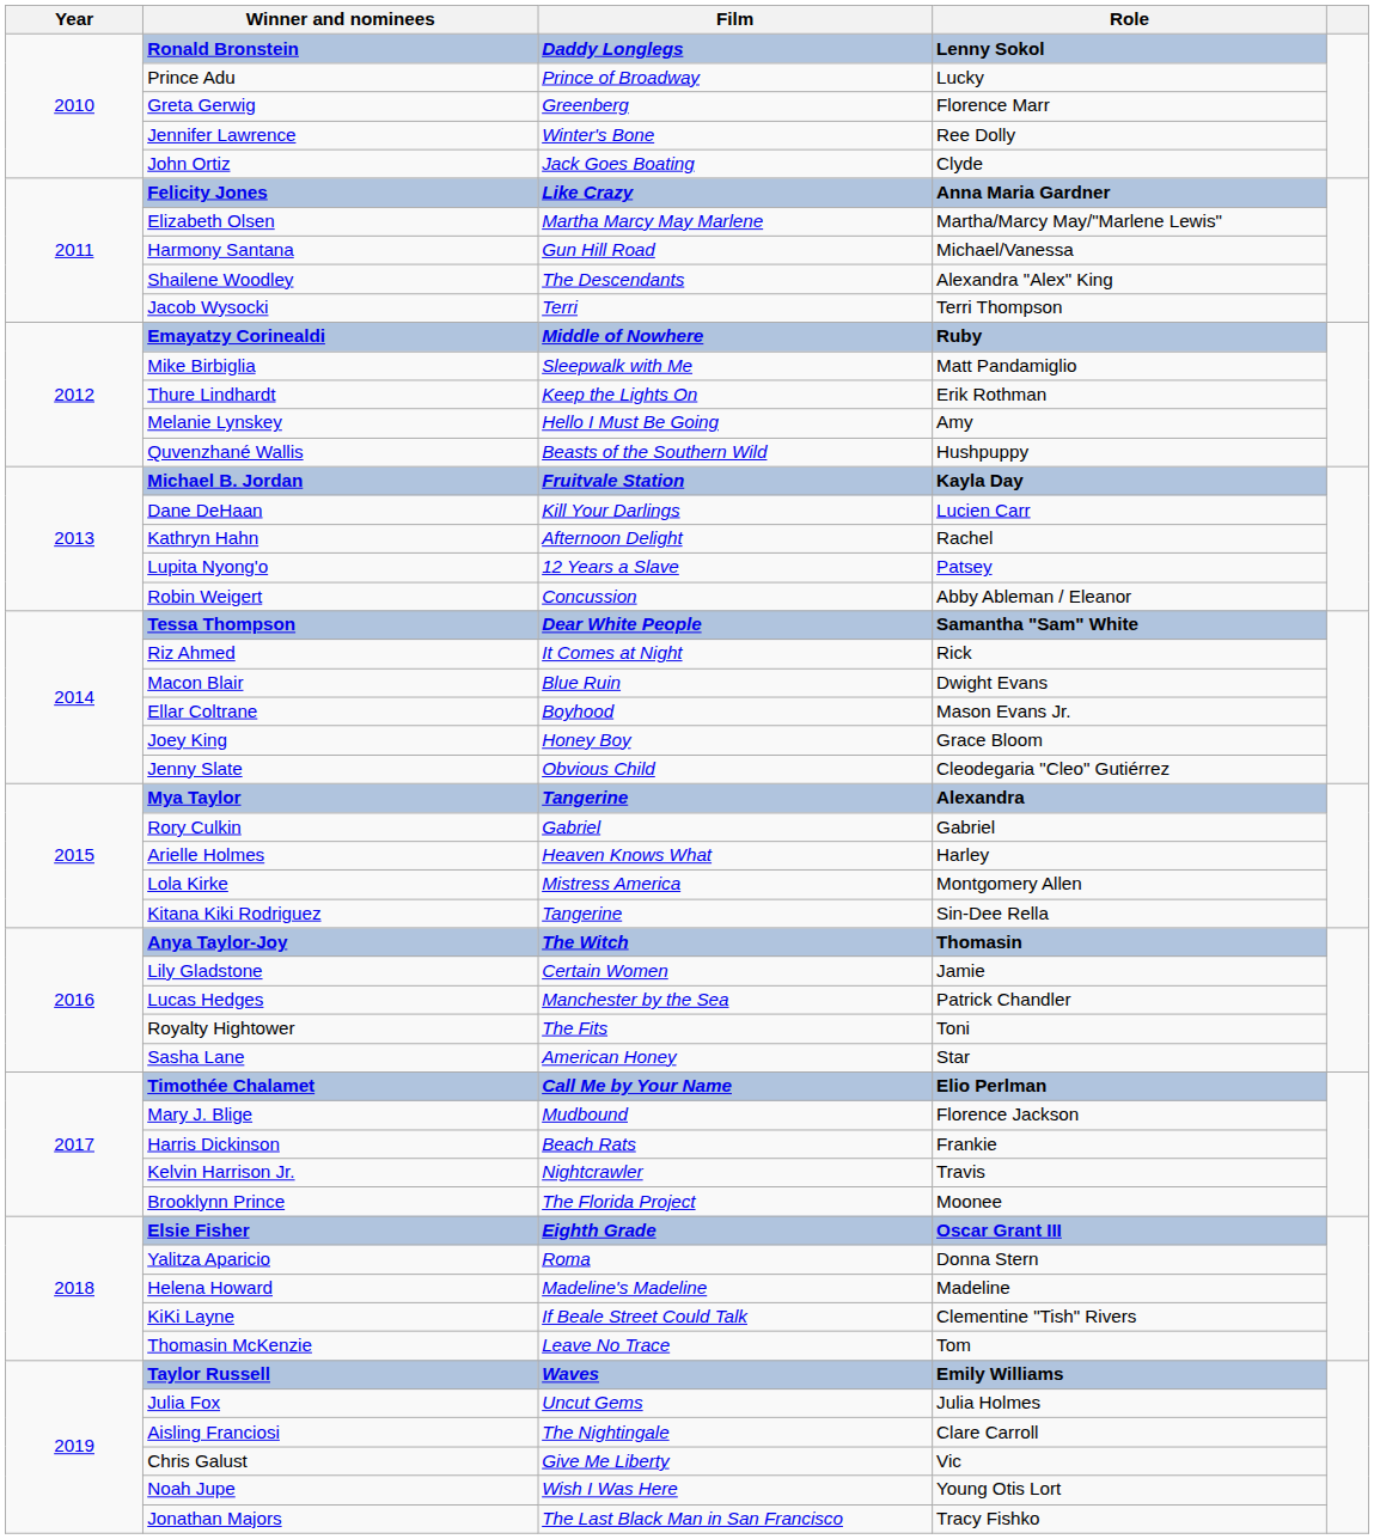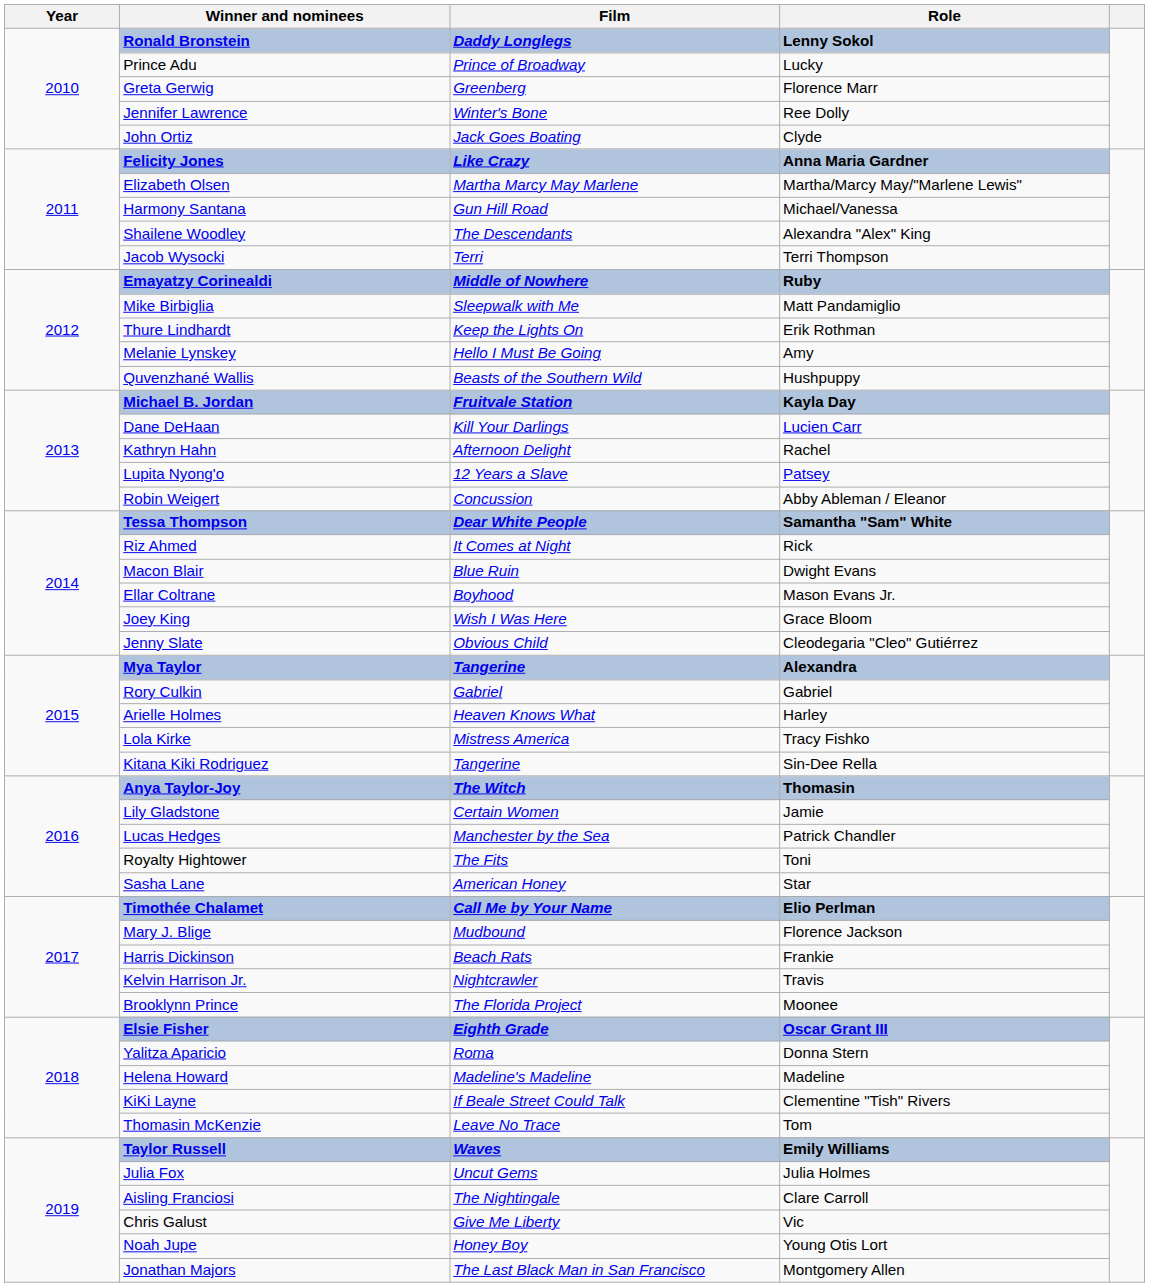Joey King | Film: Honey Boy -> Wish I Was Here
Lola Kirke | Role: Montgomery Allen -> Tracy Fishko
Noah Jupe | Film: Wish I Was Here -> Honey Boy
Jonathan Majors | Role: Tracy Fishko -> Montgomery Allen
